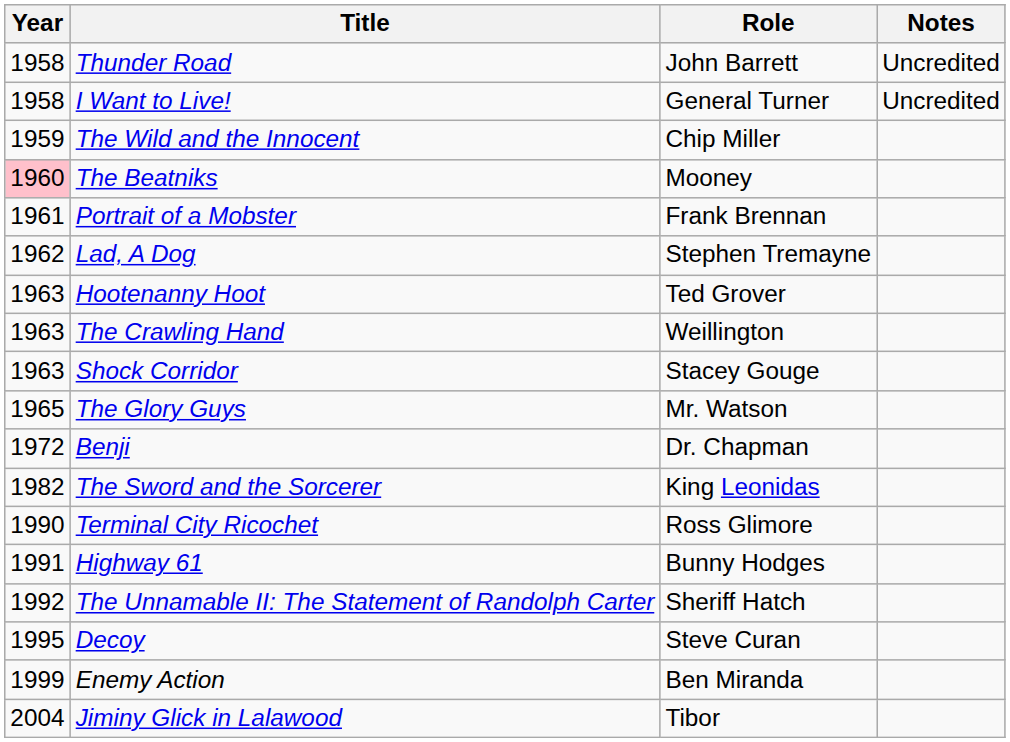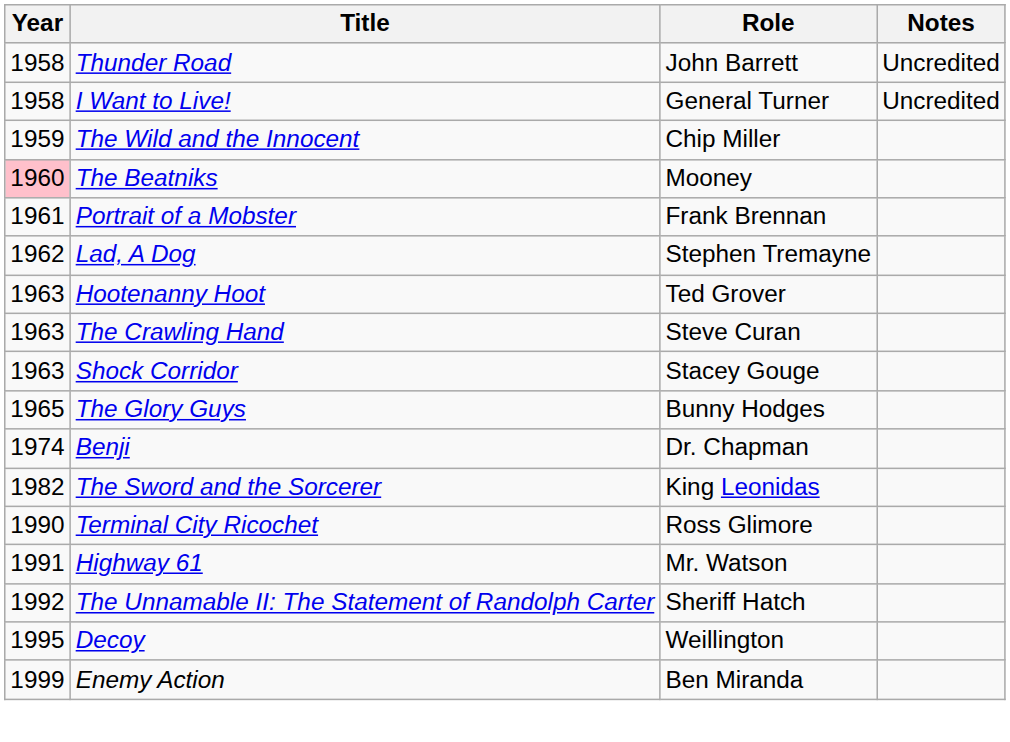The Crawling Hand | Role: Weillington -> Steve Curan
The Glory Guys | Role: Mr. Watson -> Bunny Hodges
Benji | Year: 1972 -> 1974
Highway 61 | Role: Bunny Hodges -> Mr. Watson
Decoy | Role: Steve Curan -> Weillington
- row: 2004 | Jiminy Glick in Lalawood | Tibor
